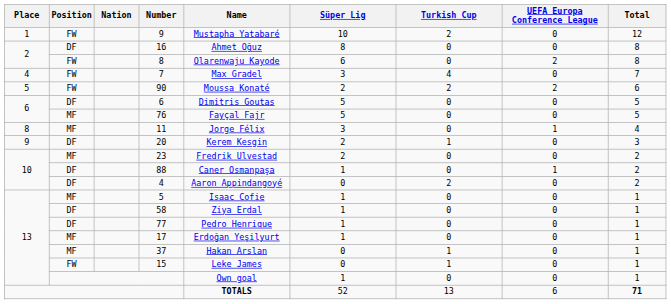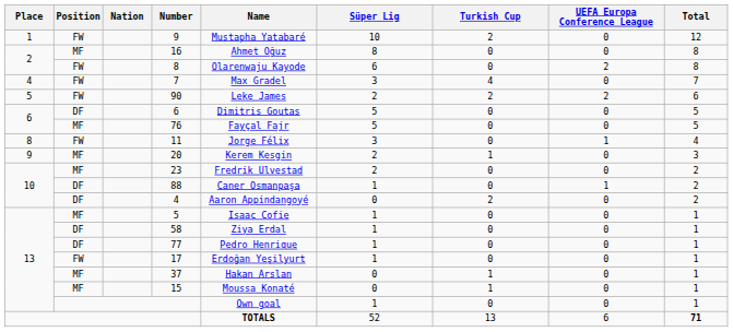16 | Position: DF -> MF
90 | Name: Moussa Konaté -> Leke James
11 | Position: MF -> FW
20 | Position: DF -> MF
17 | Position: MF -> FW
15 | Position: FW -> MF
15 | Name: Leke James -> Moussa Konaté
